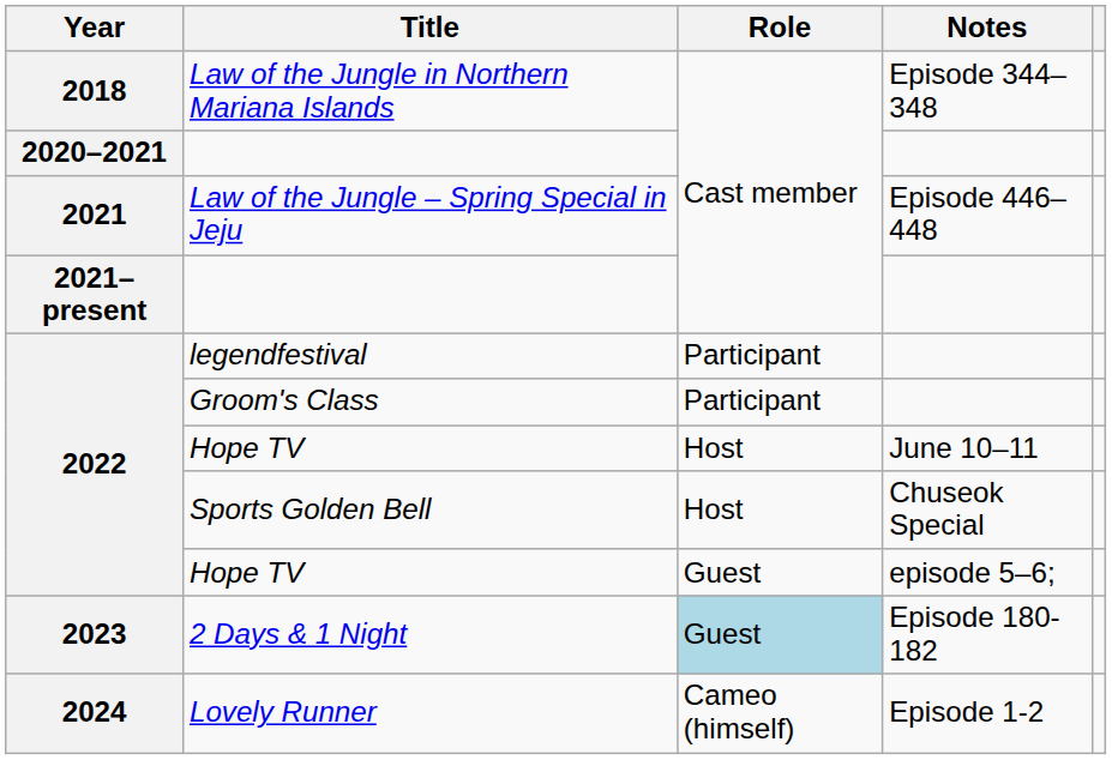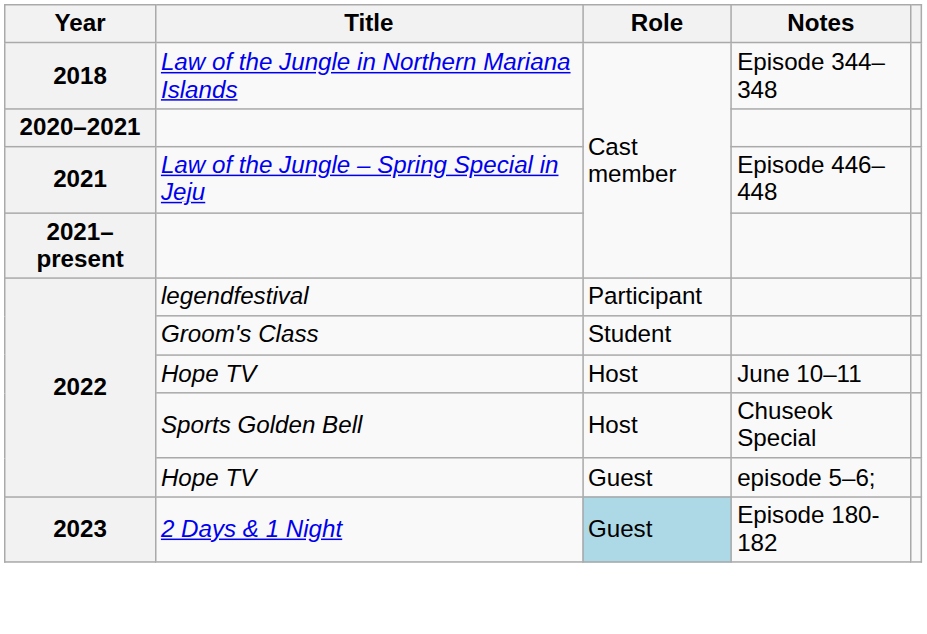Groom's Class | Role: Participant -> Student
- row: 2024 | Lovely Runner | Cameo (himself) | Episode 1-2
